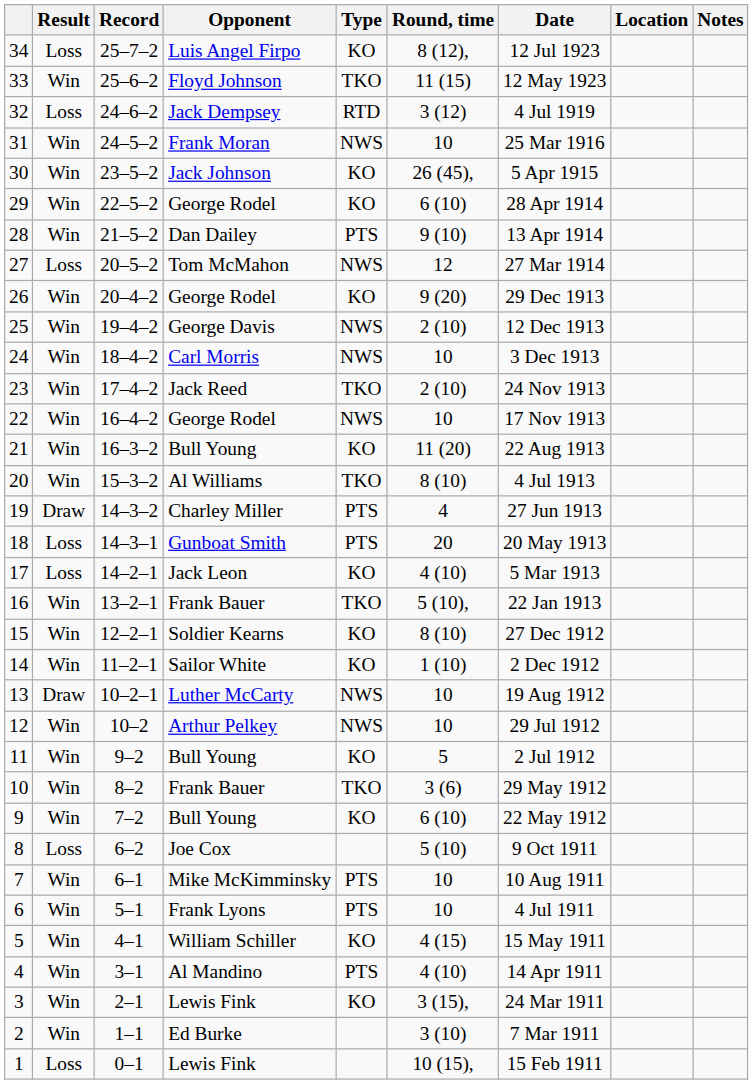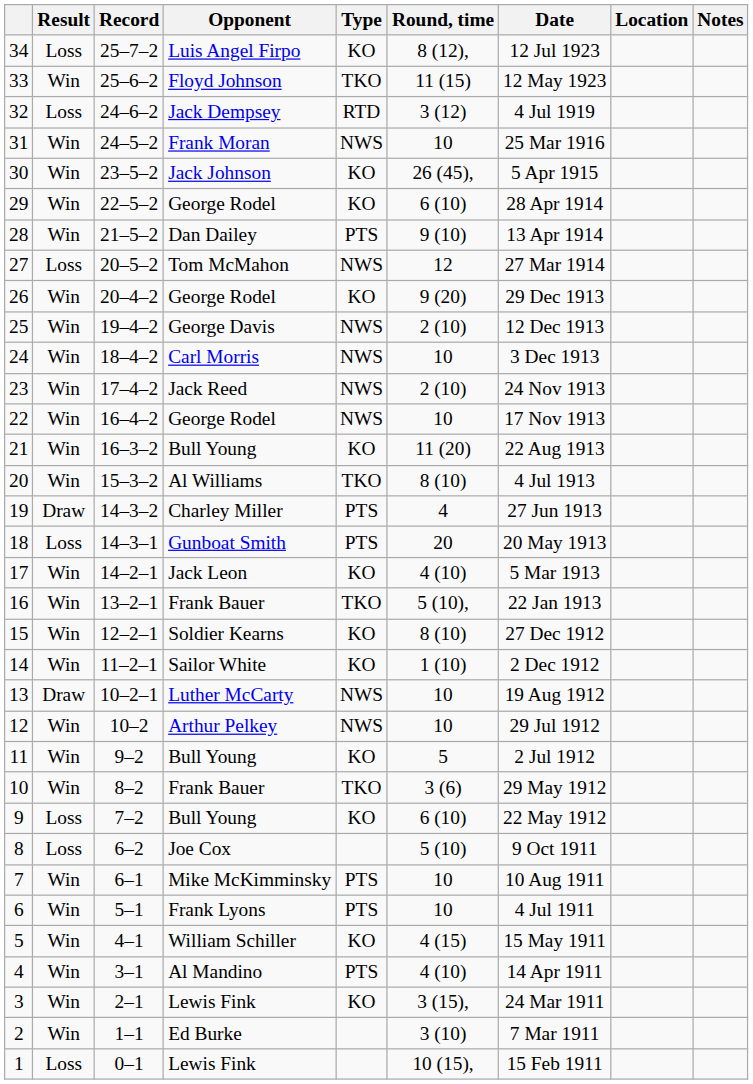23 | Type: TKO -> NWS
17 | Result: Loss -> Win
9 | Result: Win -> Loss
